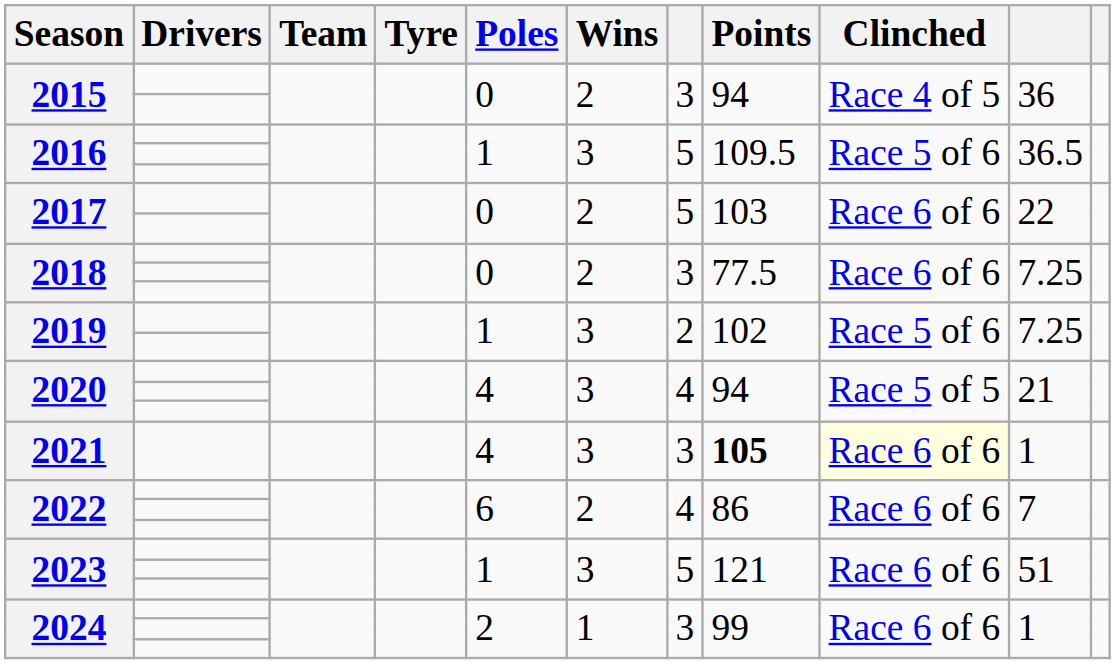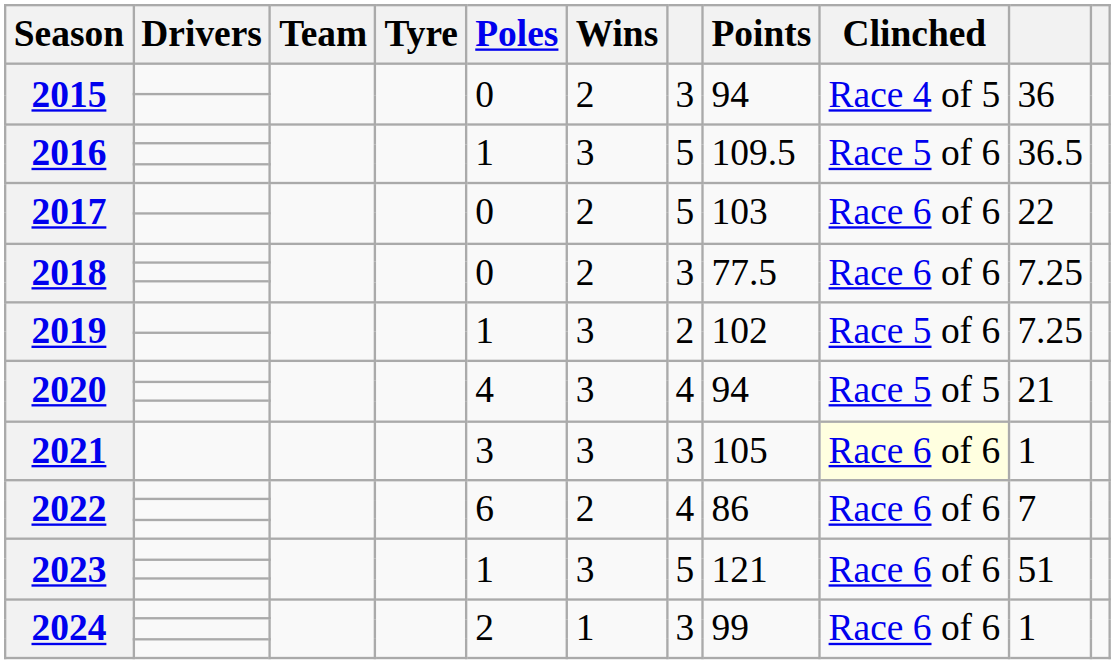2021 | Poles: 4 -> 3
2021 | Points: bold -> normal
